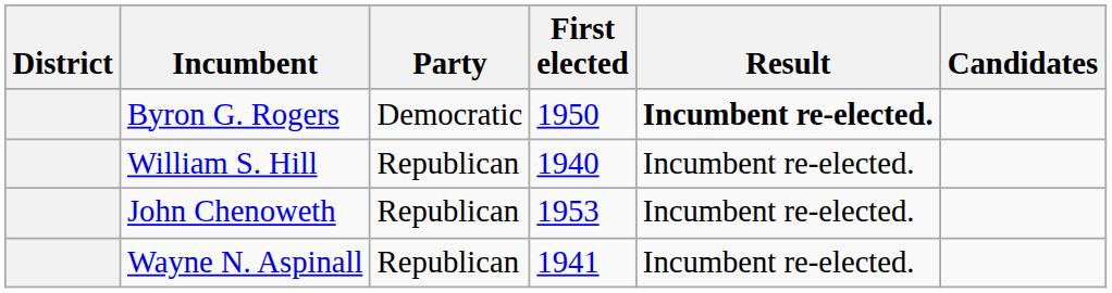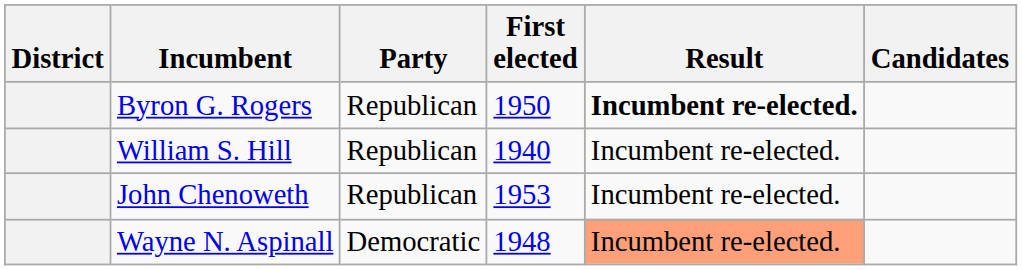Byron G. Rogers | Party: Democratic -> Republican
Wayne N. Aspinall | Party: Republican -> Democratic
Wayne N. Aspinall | First elected: 1941 -> 1948
Wayne N. Aspinall | Result: no background -> lightsalmon background
